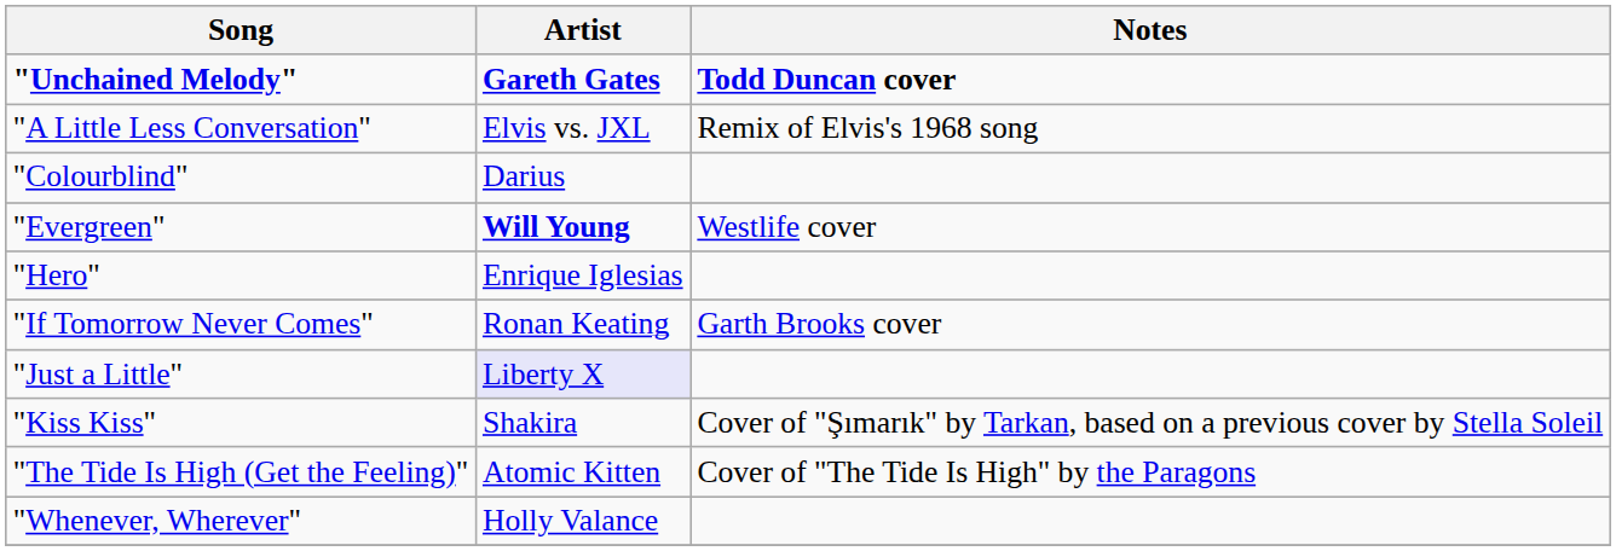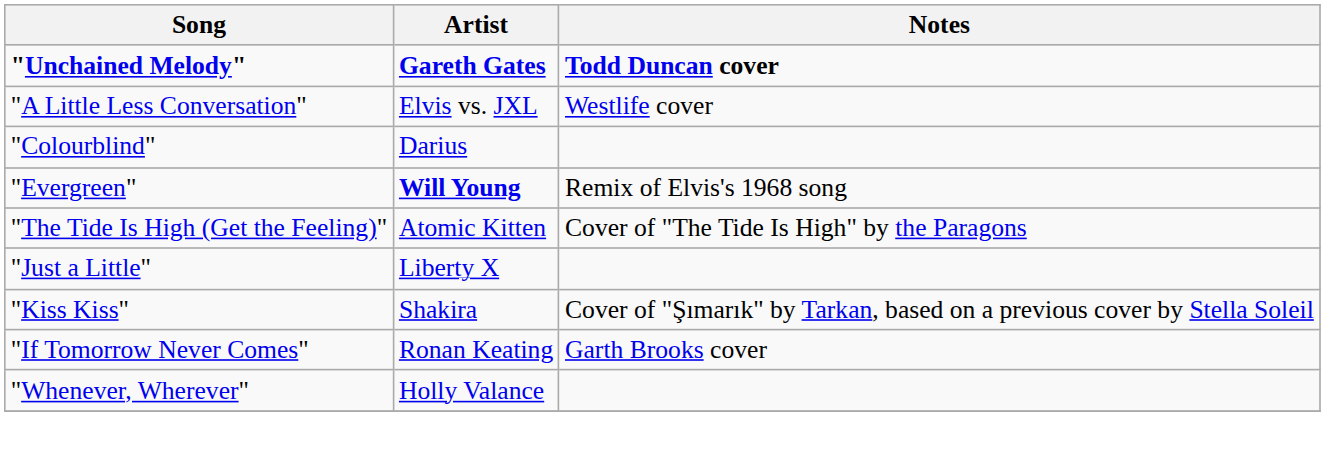"A Little Less Conversation" | Notes: Remix of Elvis's 1968 song -> Westlife cover
"Evergreen" | Notes: Westlife cover -> Remix of Elvis's 1968 song
- row: "Hero" | Enrique Iglesias
rows swapped: "If Tomorrow Never Comes" <-> "The Tide Is High (Get the Feeling)"
"Just a Little" | Artist: lavender background -> no background
